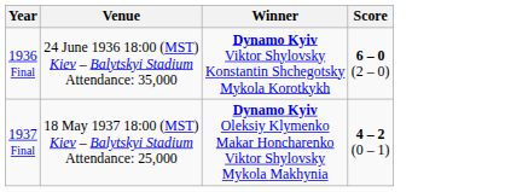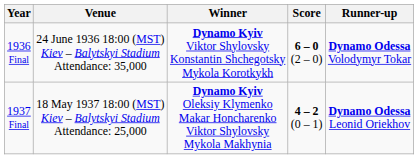+ column: Runner-up | Dynamo Odessa Volodymyr Tokar | Dynamo Odessa Leonid Oriekhov
